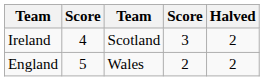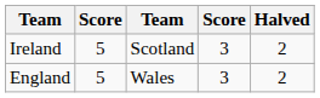Ireland | column 2: 4 -> 5
England | column 4: 2 -> 3
